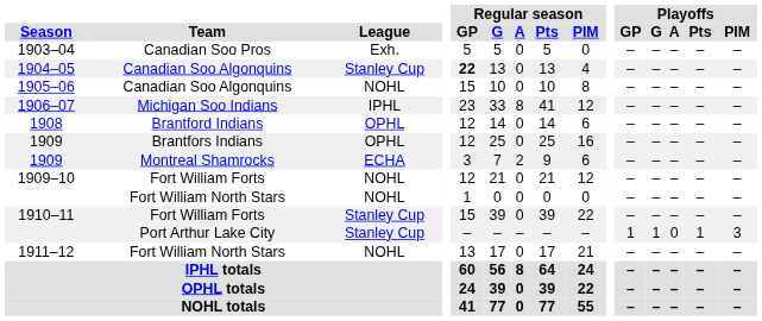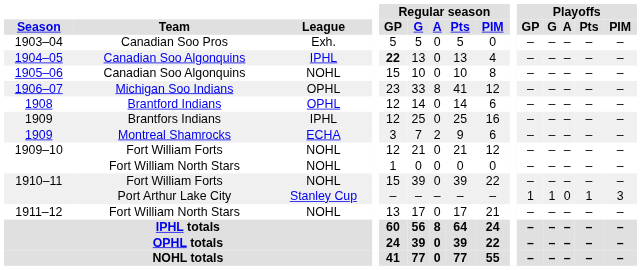1904–05 | League: Stanley Cup -> IPHL
1906–07 | League: IPHL -> OPHL
1909 / Brantfors Indians | League: OPHL -> IPHL
1910–11 | League: Stanley Cup -> NOHL
